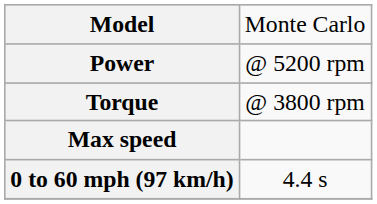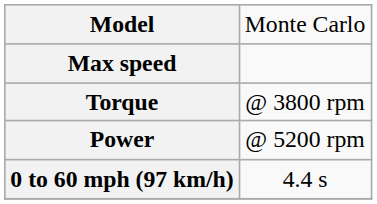rows swapped: Power <-> Max speed
